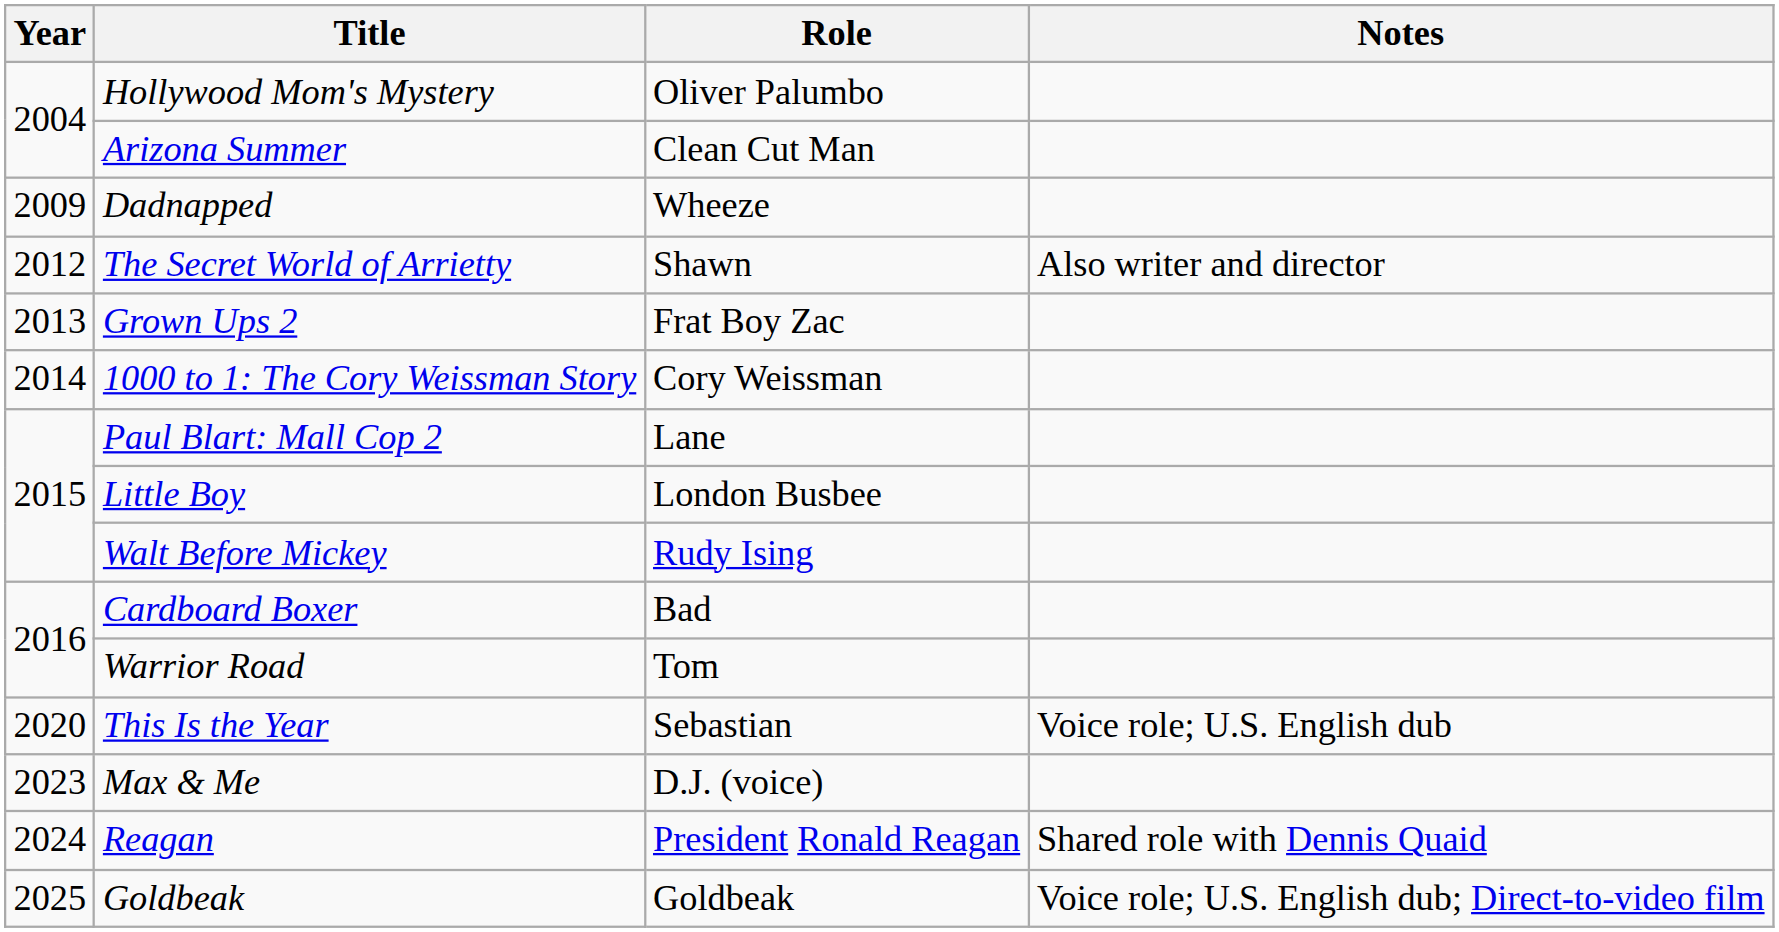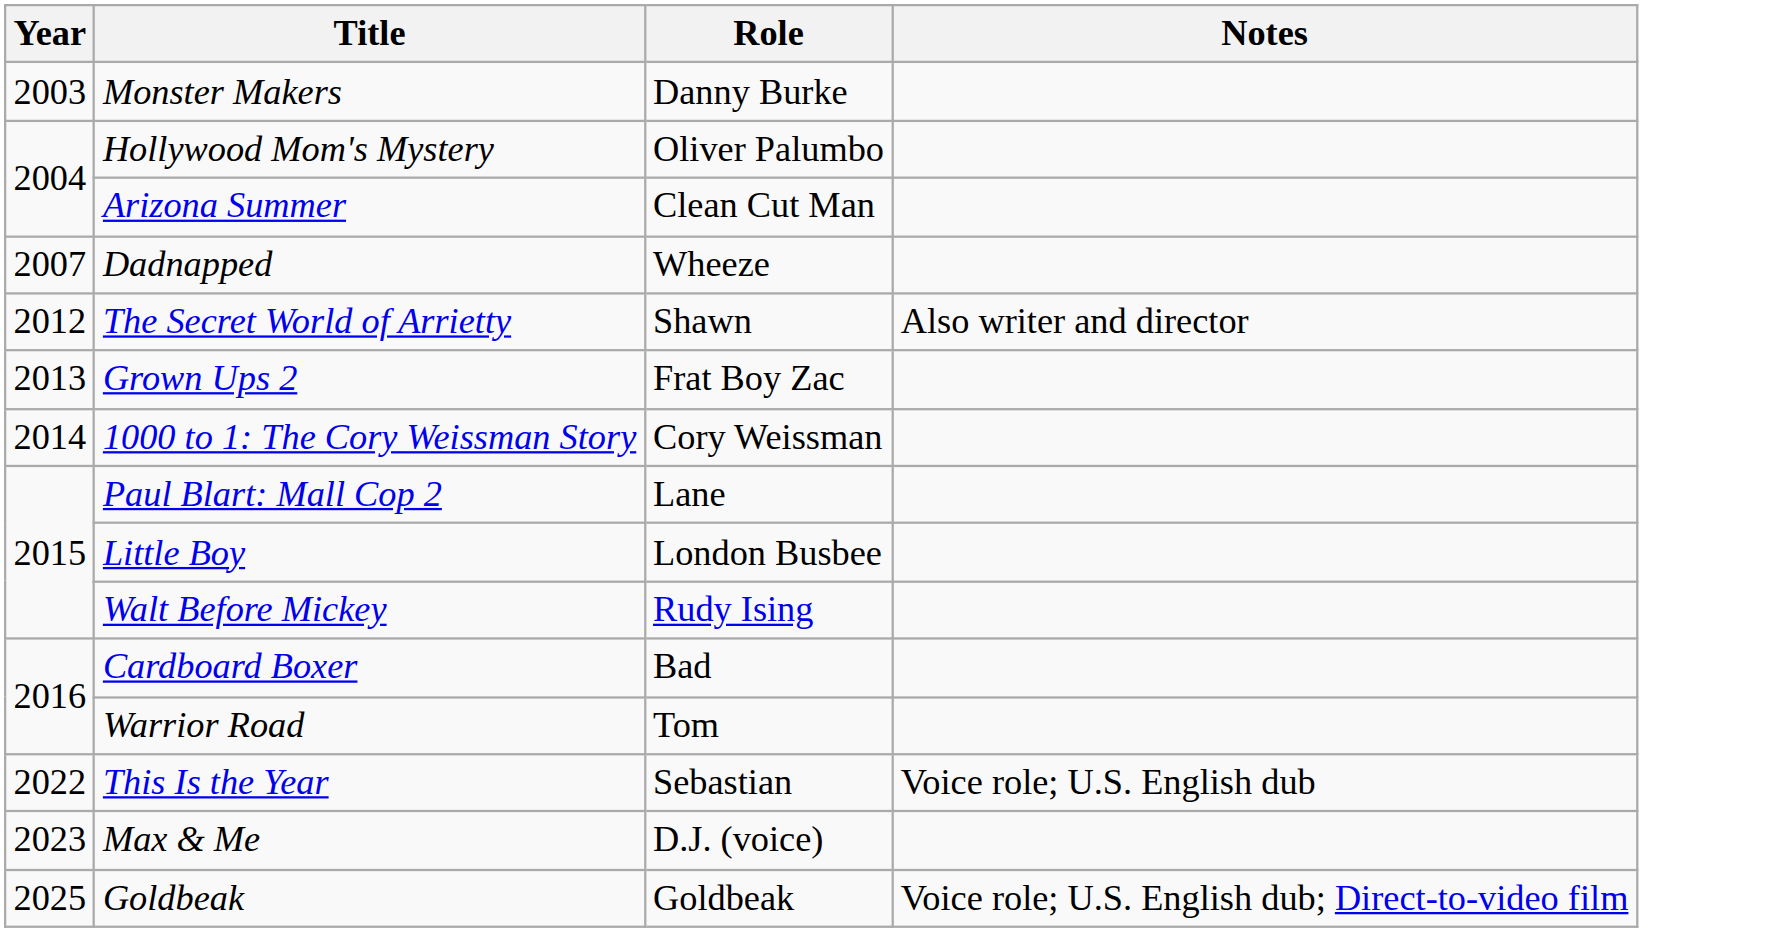+ row: 2003 | Monster Makers | Danny Burke
Dadnapped | Year: 2009 -> 2007
This Is the Year | Year: 2020 -> 2022
- row: 2024 | Reagan | President Ronald Reagan | Shared role with Dennis Quaid
